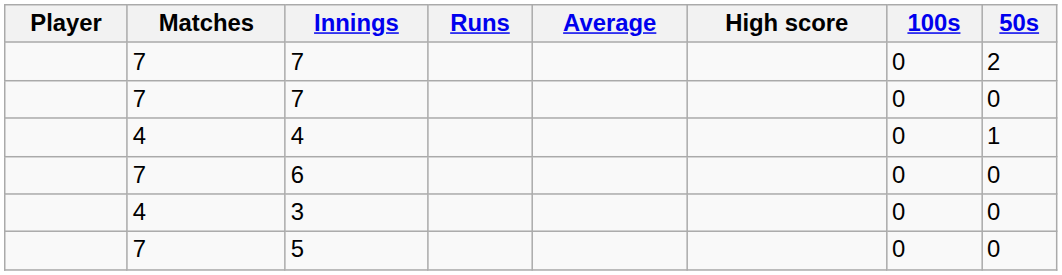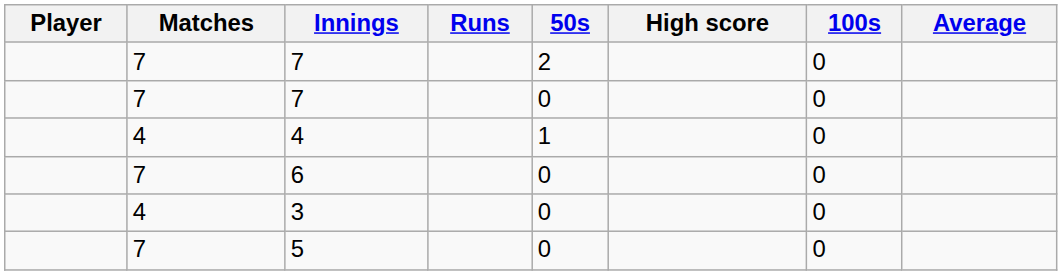columns swapped: Average <-> 50s
